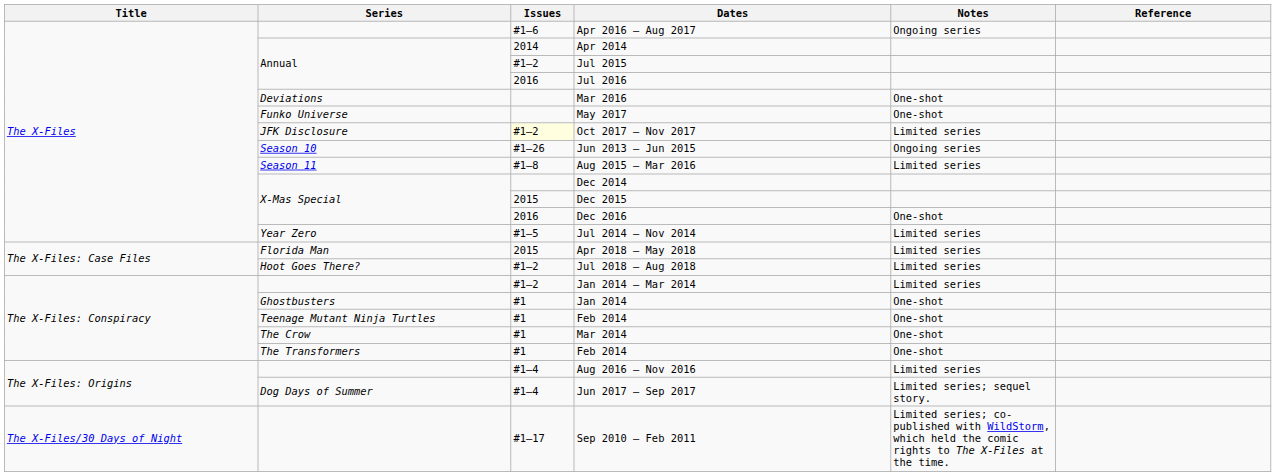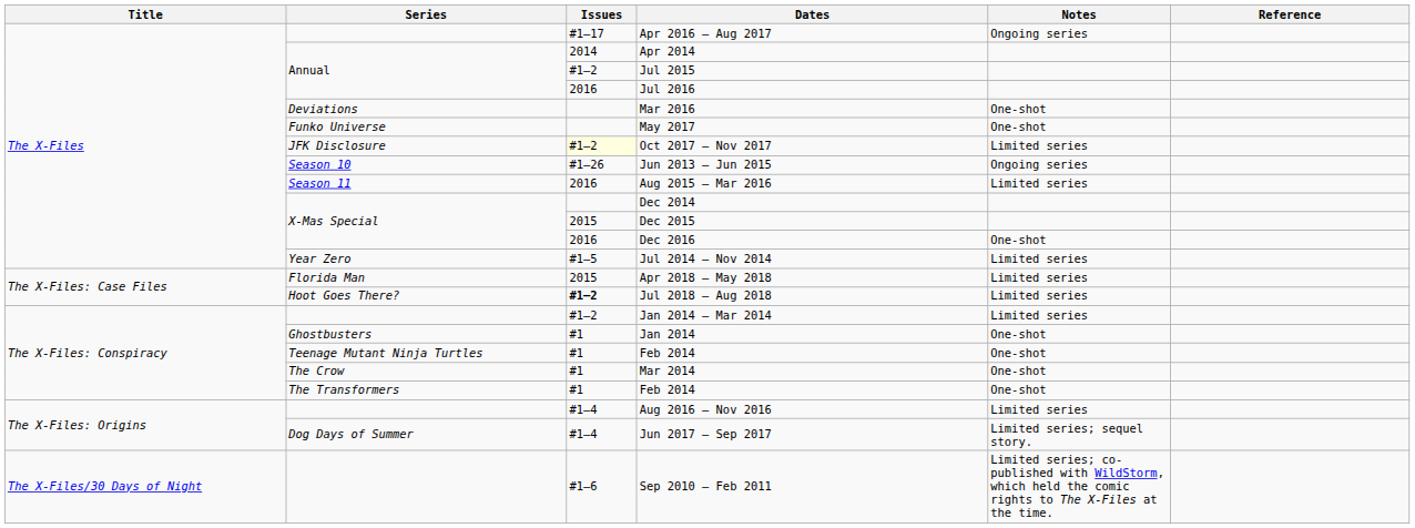Apr 2016 – Aug 2017 | Issues: #1–6 -> #1–17
Aug 2015 – Mar 2016 | Issues: #1–8 -> 2016
Jul 2018 – Aug 2018 | Issues: normal -> bold
Sep 2010 – Feb 2011 | Issues: #1–17 -> #1–6
